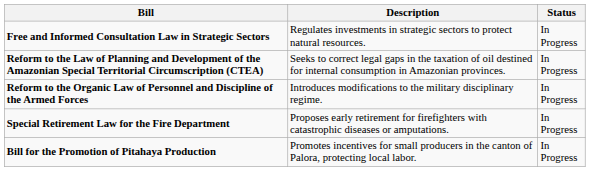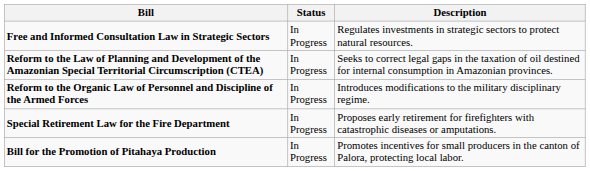columns swapped: Description <-> Status
